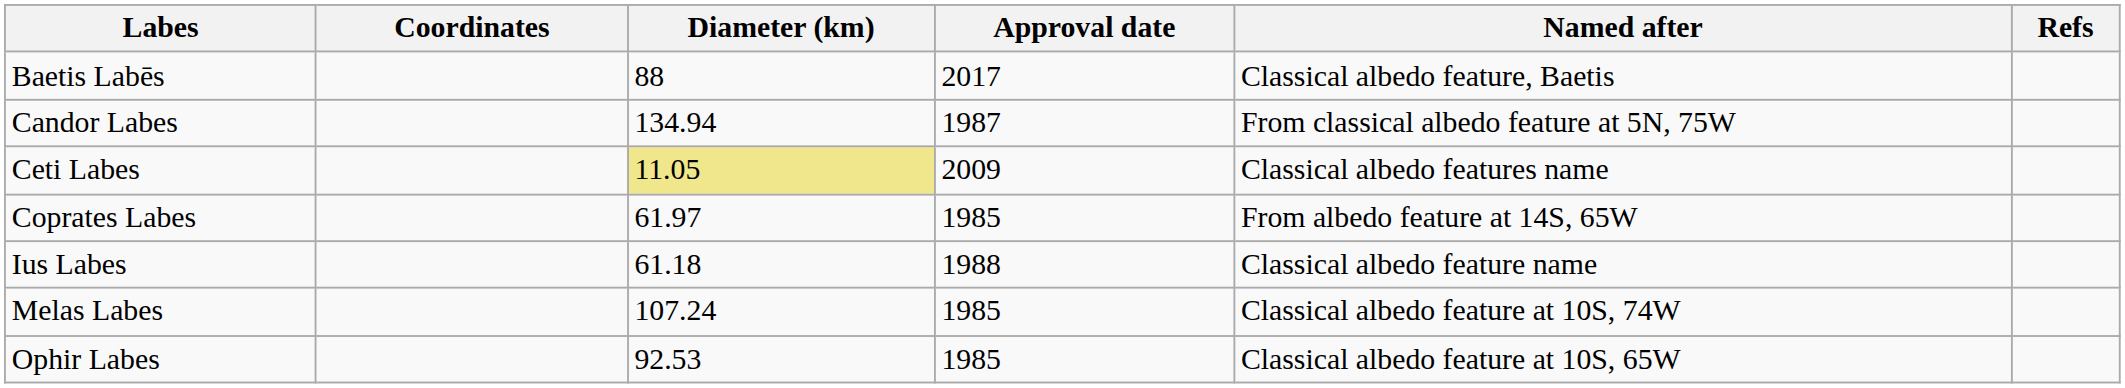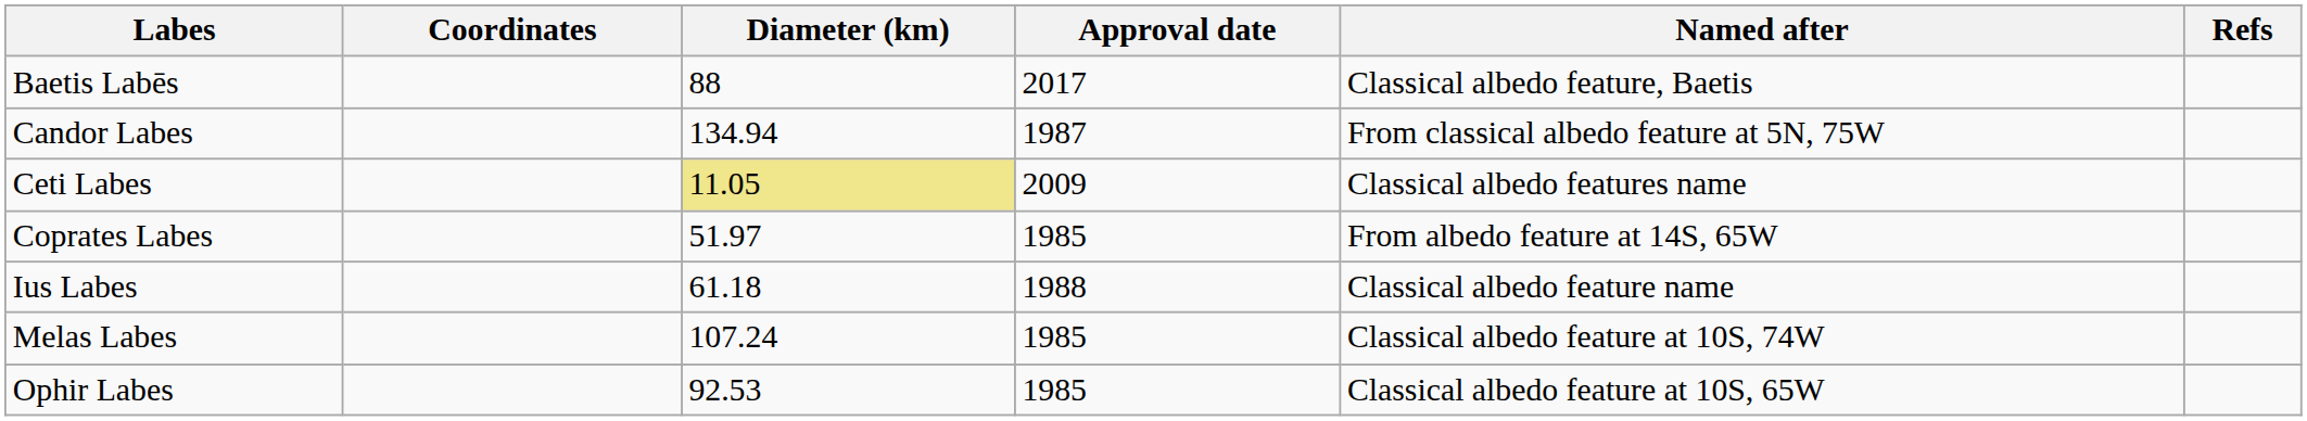Coprates Labes | Diameter (km): 61.97 -> 51.97
